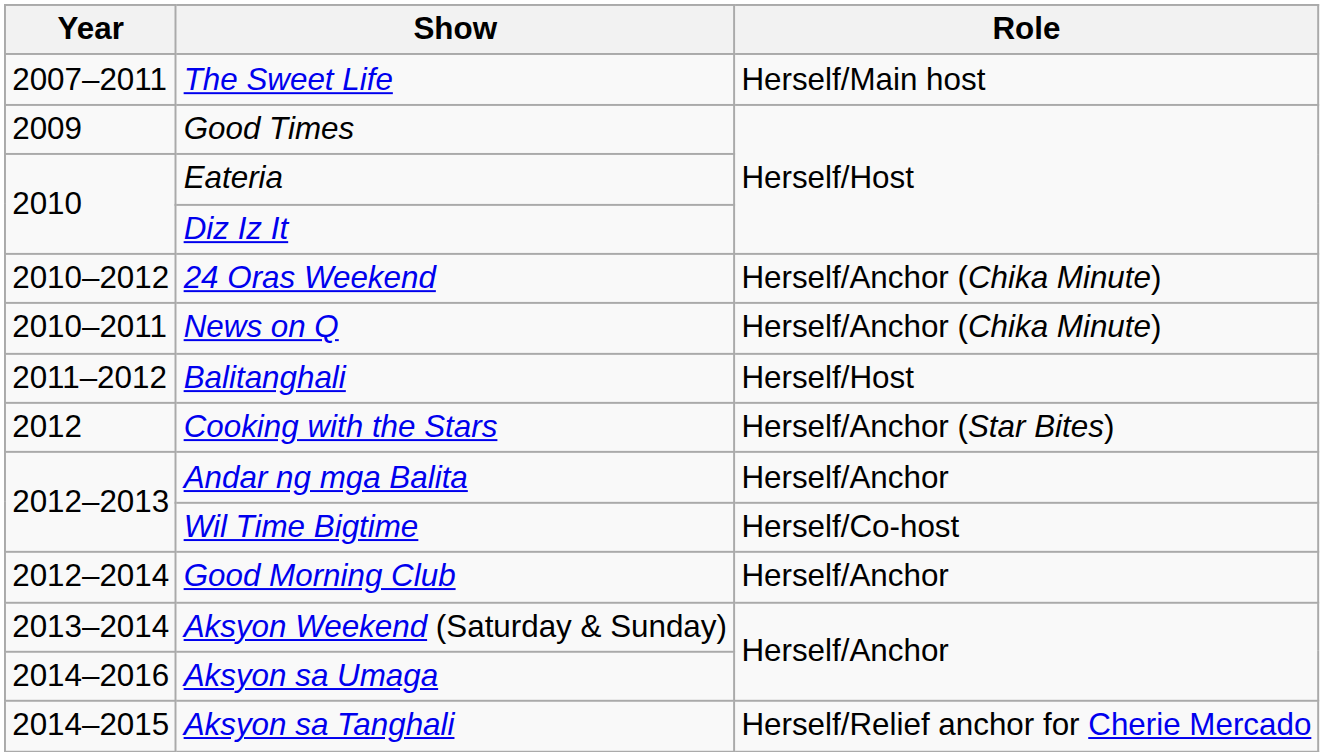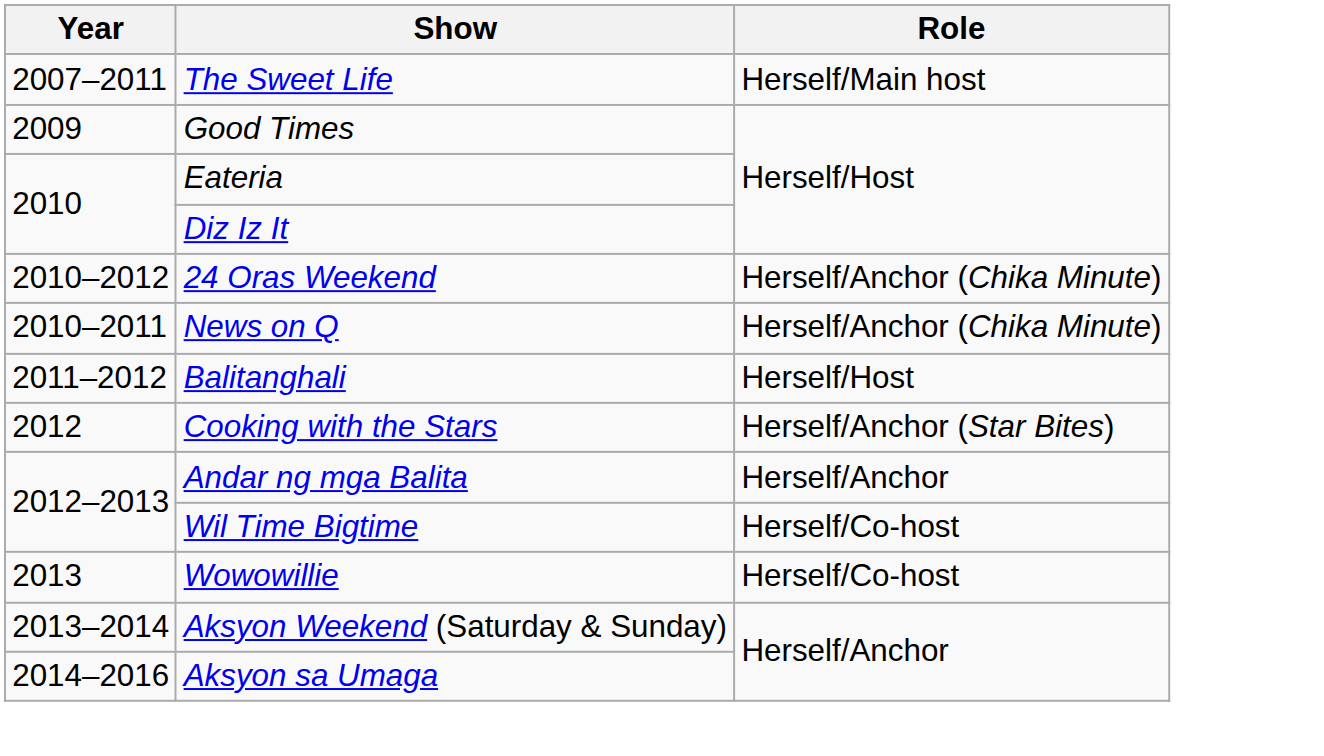- row: 2012–2014 | Good Morning Club | Herself/Anchor
+ row: 2013 | Wowowillie | Herself/Co-host
- row: 2014–2015 | Aksyon sa Tanghali | Herself/Relief anchor for Cherie Mercado
